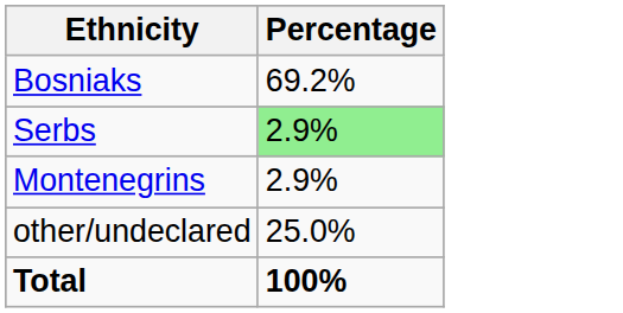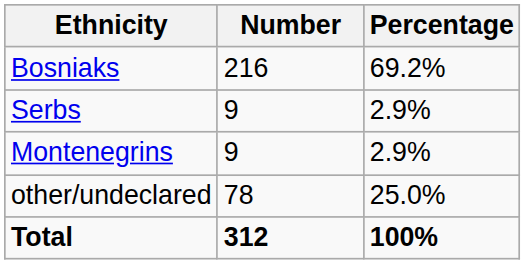+ column: Number | 216 | 9 | 9 | 78 | 312
Serbs | Percentage: lightgreen background -> no background
